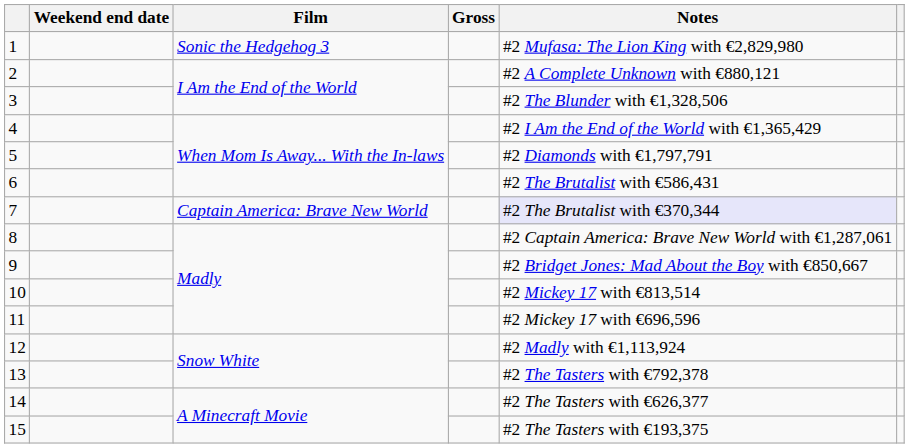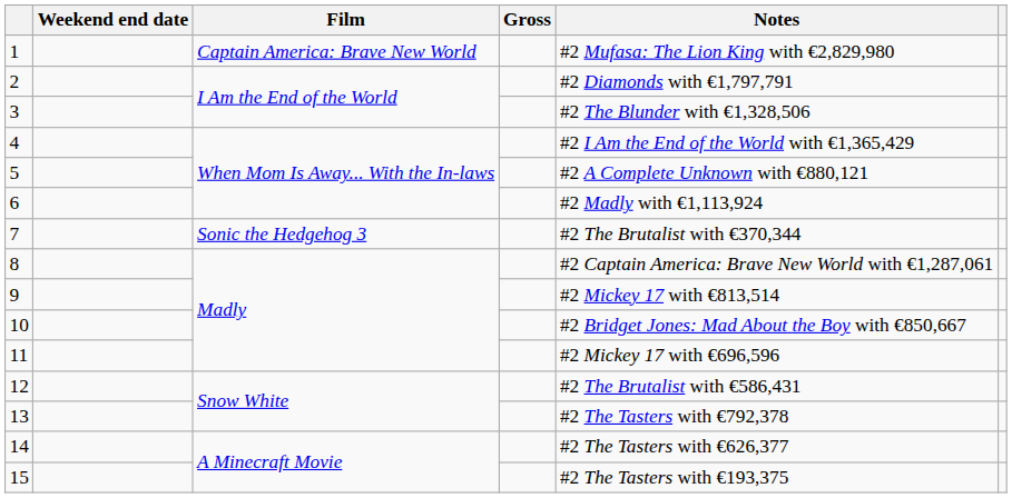1 | Film: Sonic the Hedgehog 3 -> Captain America: Brave New World
2 | Notes: #2 A Complete Unknown with €880,121 -> #2 Diamonds with €1,797,791
5 | Notes: #2 Diamonds with €1,797,791 -> #2 A Complete Unknown with €880,121
6 | Notes: #2 The Brutalist with €586,431 -> #2 Madly with €1,113,924
7 | Film: Captain America: Brave New World -> Sonic the Hedgehog 3
7 | Notes: lavender background -> no background
9 | Notes: #2 Bridget Jones: Mad About the Boy with €850,667 -> #2 Mickey 17 with €813,514
10 | Notes: #2 Mickey 17 with €813,514 -> #2 Bridget Jones: Mad About the Boy with €850,667
12 | Notes: #2 Madly with €1,113,924 -> #2 The Brutalist with €586,431
